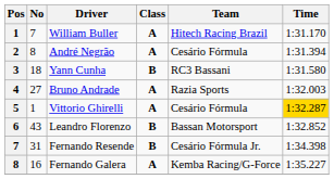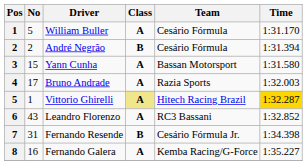William Buller | No: 7 -> 5
William Buller | Team: Hitech Racing Brazil -> Cesário Fórmula
André Negrão | No: 8 -> 2
André Negrão | Class: A -> B
Yann Cunha | No: 18 -> 15
Yann Cunha | Class: B -> A
Yann Cunha | Team: RC3 Bassani -> Bassan Motorsport
Bruno Andrade | No: 27 -> 17
Vittorio Ghirelli | Class: no background -> khaki background
Vittorio Ghirelli | Team: Cesário Fórmula -> Hitech Racing Brazil
Leandro Florenzo | Class: B -> A
Leandro Florenzo | Team: Bassan Motorsport -> RC3 Bassani
